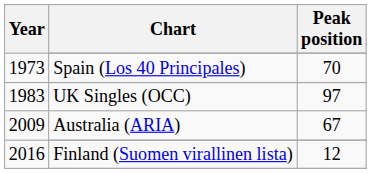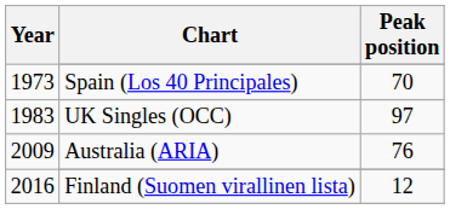Australia (ARIA) | Peak position: 67 -> 76
